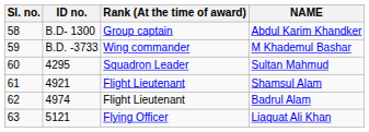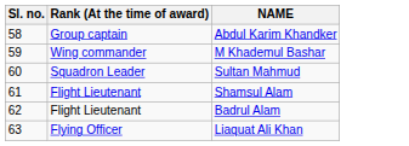- column: ID no. | B.D- 1300 | B.D. -3733 | 4295 | 4921 | 4974 | 5121
